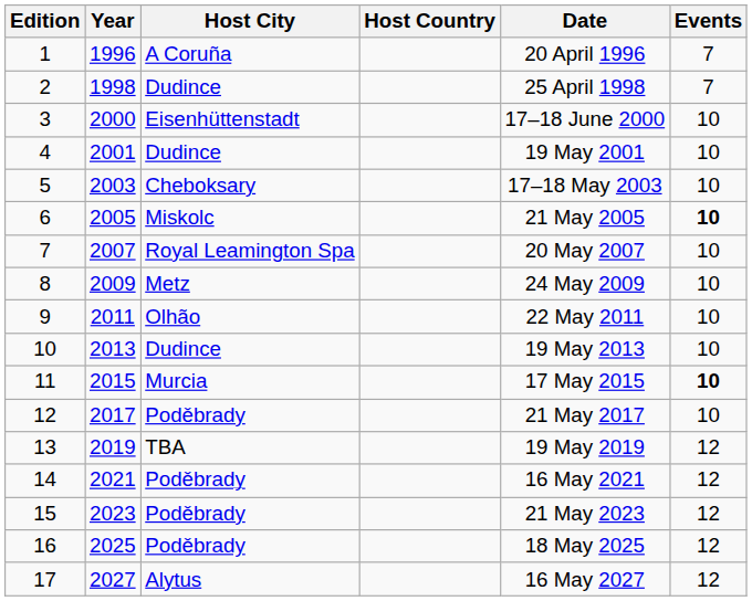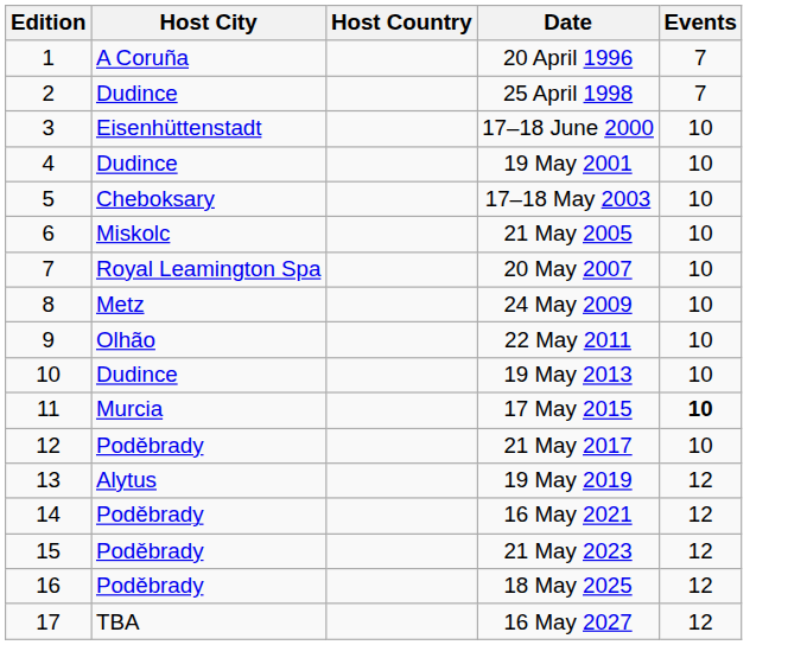- column: Year | 1996 | 1998 | 2000 | 2001 | 2003 | 2005 | 2007 | 2009 | 2011 | 2013 | 2015 | 2017 | 2019 | 2021 | 2023 | 2025 | 2027
6 | Events: bold -> normal
13 | Host City: TBA -> Alytus
17 | Host City: Alytus -> TBA
